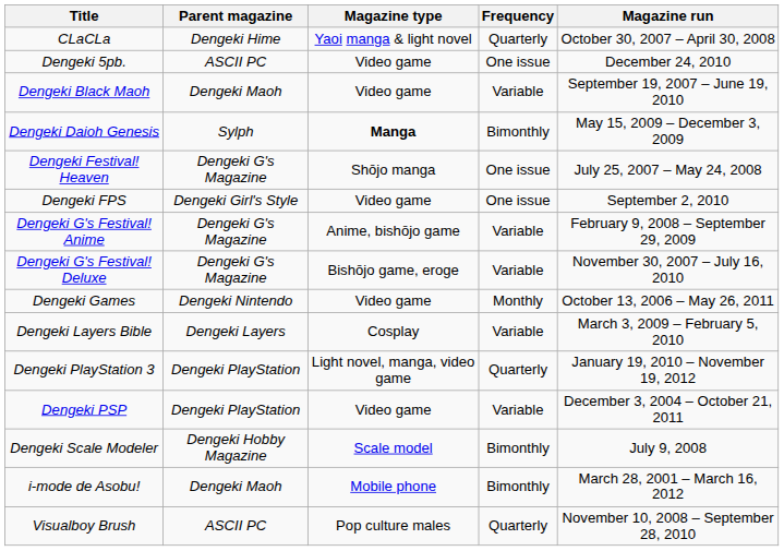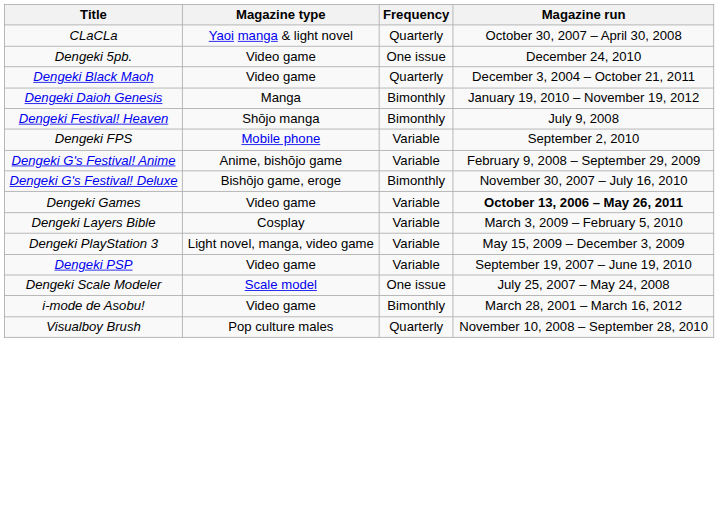- column: Parent magazine | Dengeki Hime | ASCII PC | Dengeki Maoh | Sylph | Dengeki G's Magazine | Dengeki Girl's Style | Dengeki G's Magazine | Dengeki G's Magazine | Dengeki Nintendo | Dengeki Layers | Dengeki PlayStation | Dengeki PlayStation | Dengeki Hobby Magazine | Dengeki Maoh | ASCII PC
Dengeki Black Maoh | Frequency: Variable -> Quarterly
Dengeki Black Maoh | Magazine run: September 19, 2007 – June 19, 2010 -> December 3, 2004 – October 21, 2011
Dengeki Daioh Genesis | Magazine type: bold -> normal
Dengeki Daioh Genesis | Magazine run: May 15, 2009 – December 3, 2009 -> January 19, 2010 – November 19, 2012
Dengeki Festival! Heaven | Frequency: One issue -> Bimonthly
Dengeki Festival! Heaven | Magazine run: July 25, 2007 – May 24, 2008 -> July 9, 2008
Dengeki FPS | Magazine type: Video game -> Mobile phone
Dengeki FPS | Frequency: One issue -> Variable
Dengeki G's Festival! Deluxe | Frequency: Variable -> Bimonthly
Dengeki Games | Frequency: Monthly -> Variable
Dengeki Games | Magazine run: normal -> bold
Dengeki PlayStation 3 | Frequency: Quarterly -> Variable
Dengeki PlayStation 3 | Magazine run: January 19, 2010 – November 19, 2012 -> May 15, 2009 – December 3, 2009
Dengeki PSP | Magazine run: December 3, 2004 – October 21, 2011 -> September 19, 2007 – June 19, 2010
Dengeki Scale Modeler | Frequency: Bimonthly -> One issue
Dengeki Scale Modeler | Magazine run: July 9, 2008 -> July 25, 2007 – May 24, 2008
i-mode de Asobu! | Magazine type: Mobile phone -> Video game
